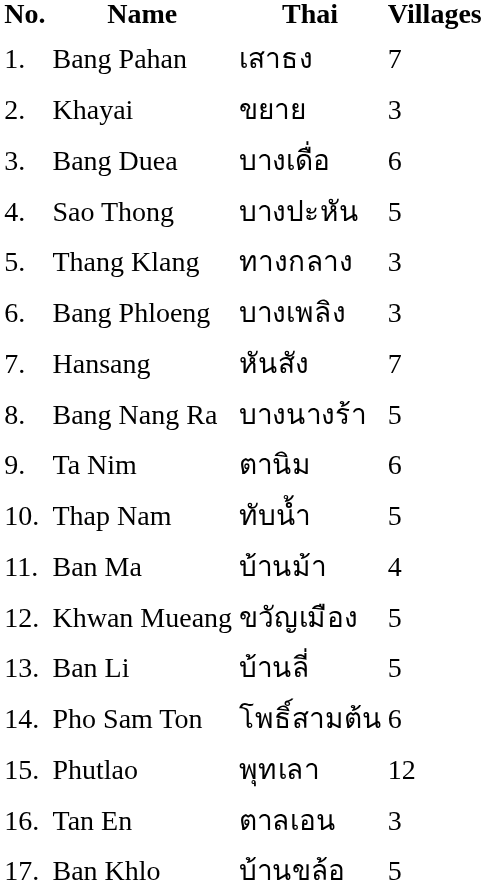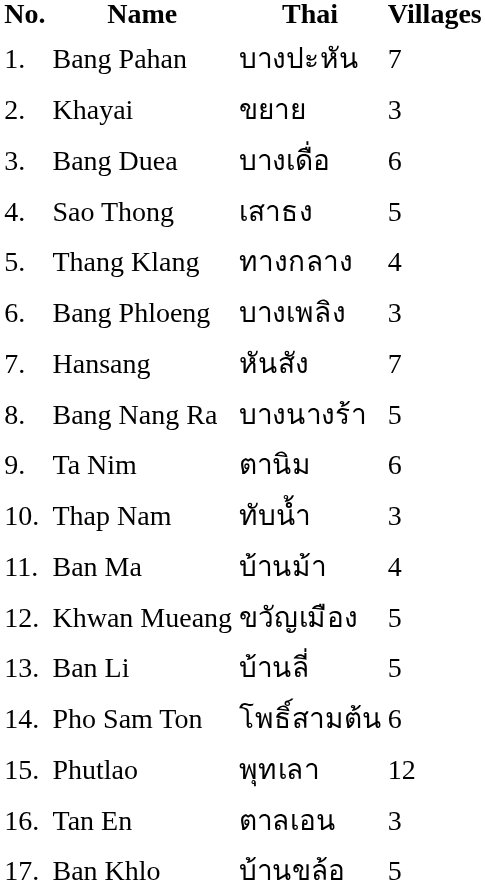Bang Pahan | Thai: เสาธง -> บางปะหัน
Sao Thong | Thai: บางปะหัน -> เสาธง
Thang Klang | Villages: 3 -> 4
Thap Nam | Villages: 5 -> 3
